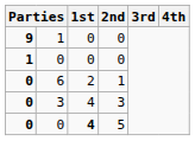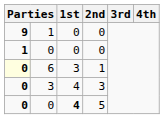6 | column 1: no background -> lightyellow background
6 | 1st: 2 -> 3
